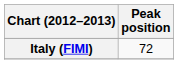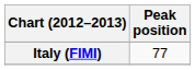Italy (FIMI) | Peak position: 72 -> 77
